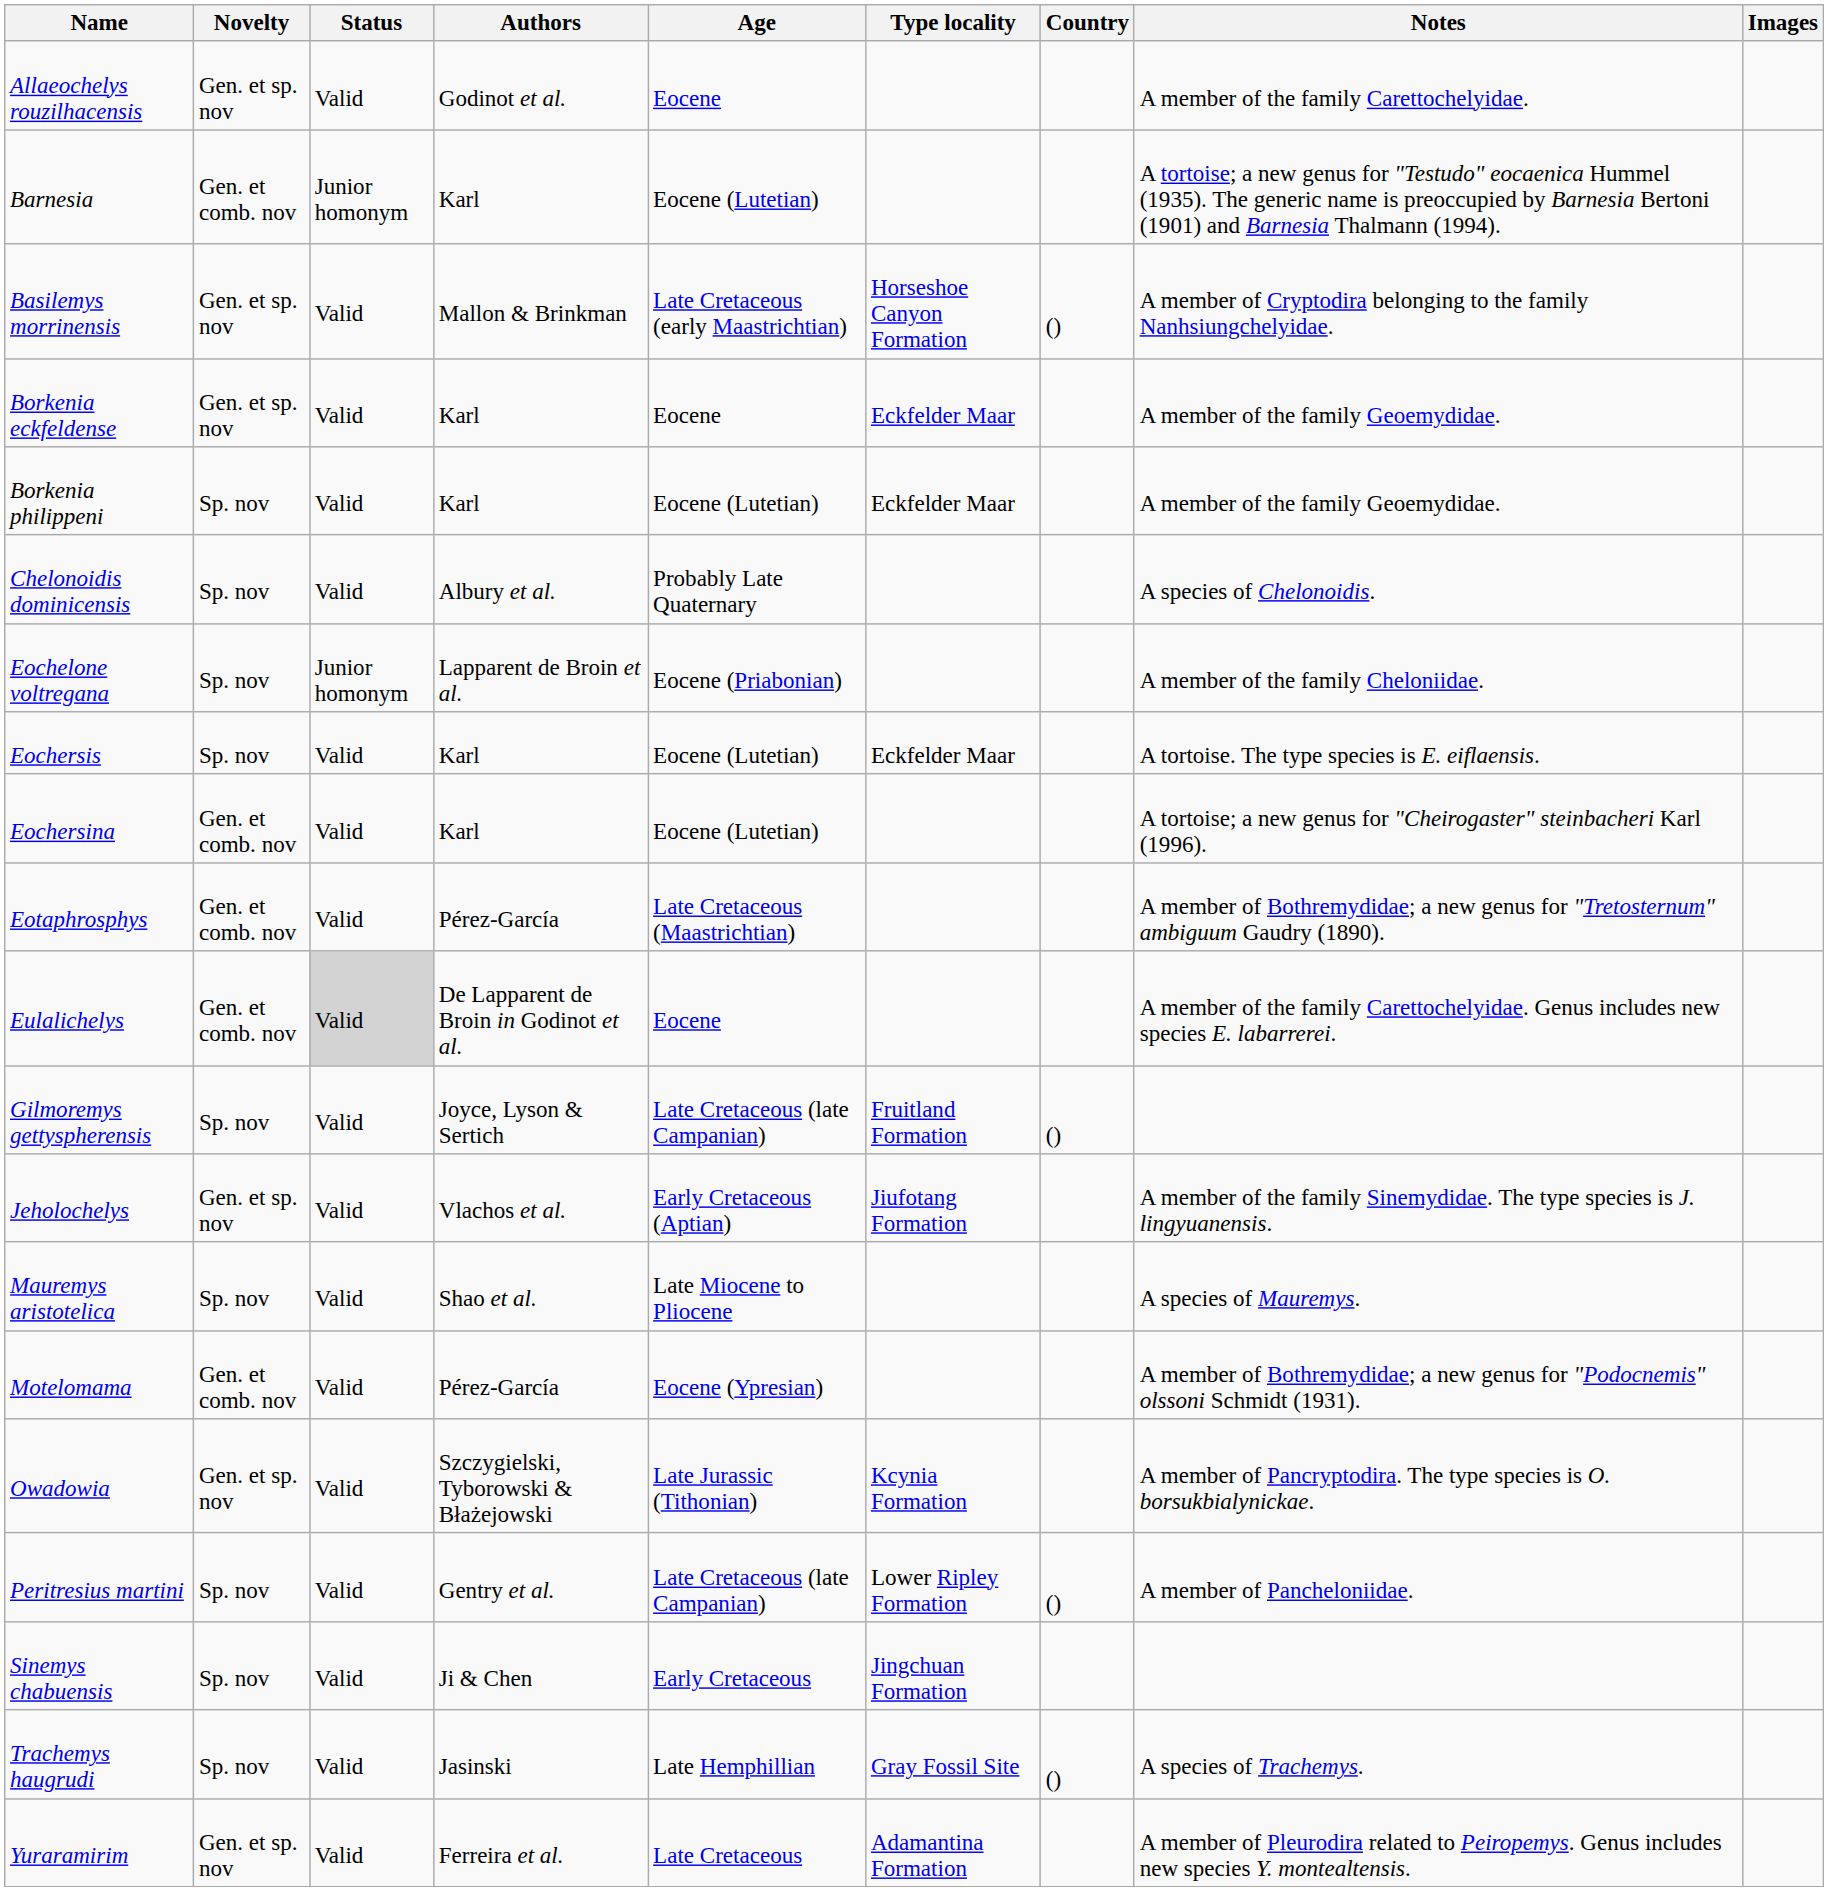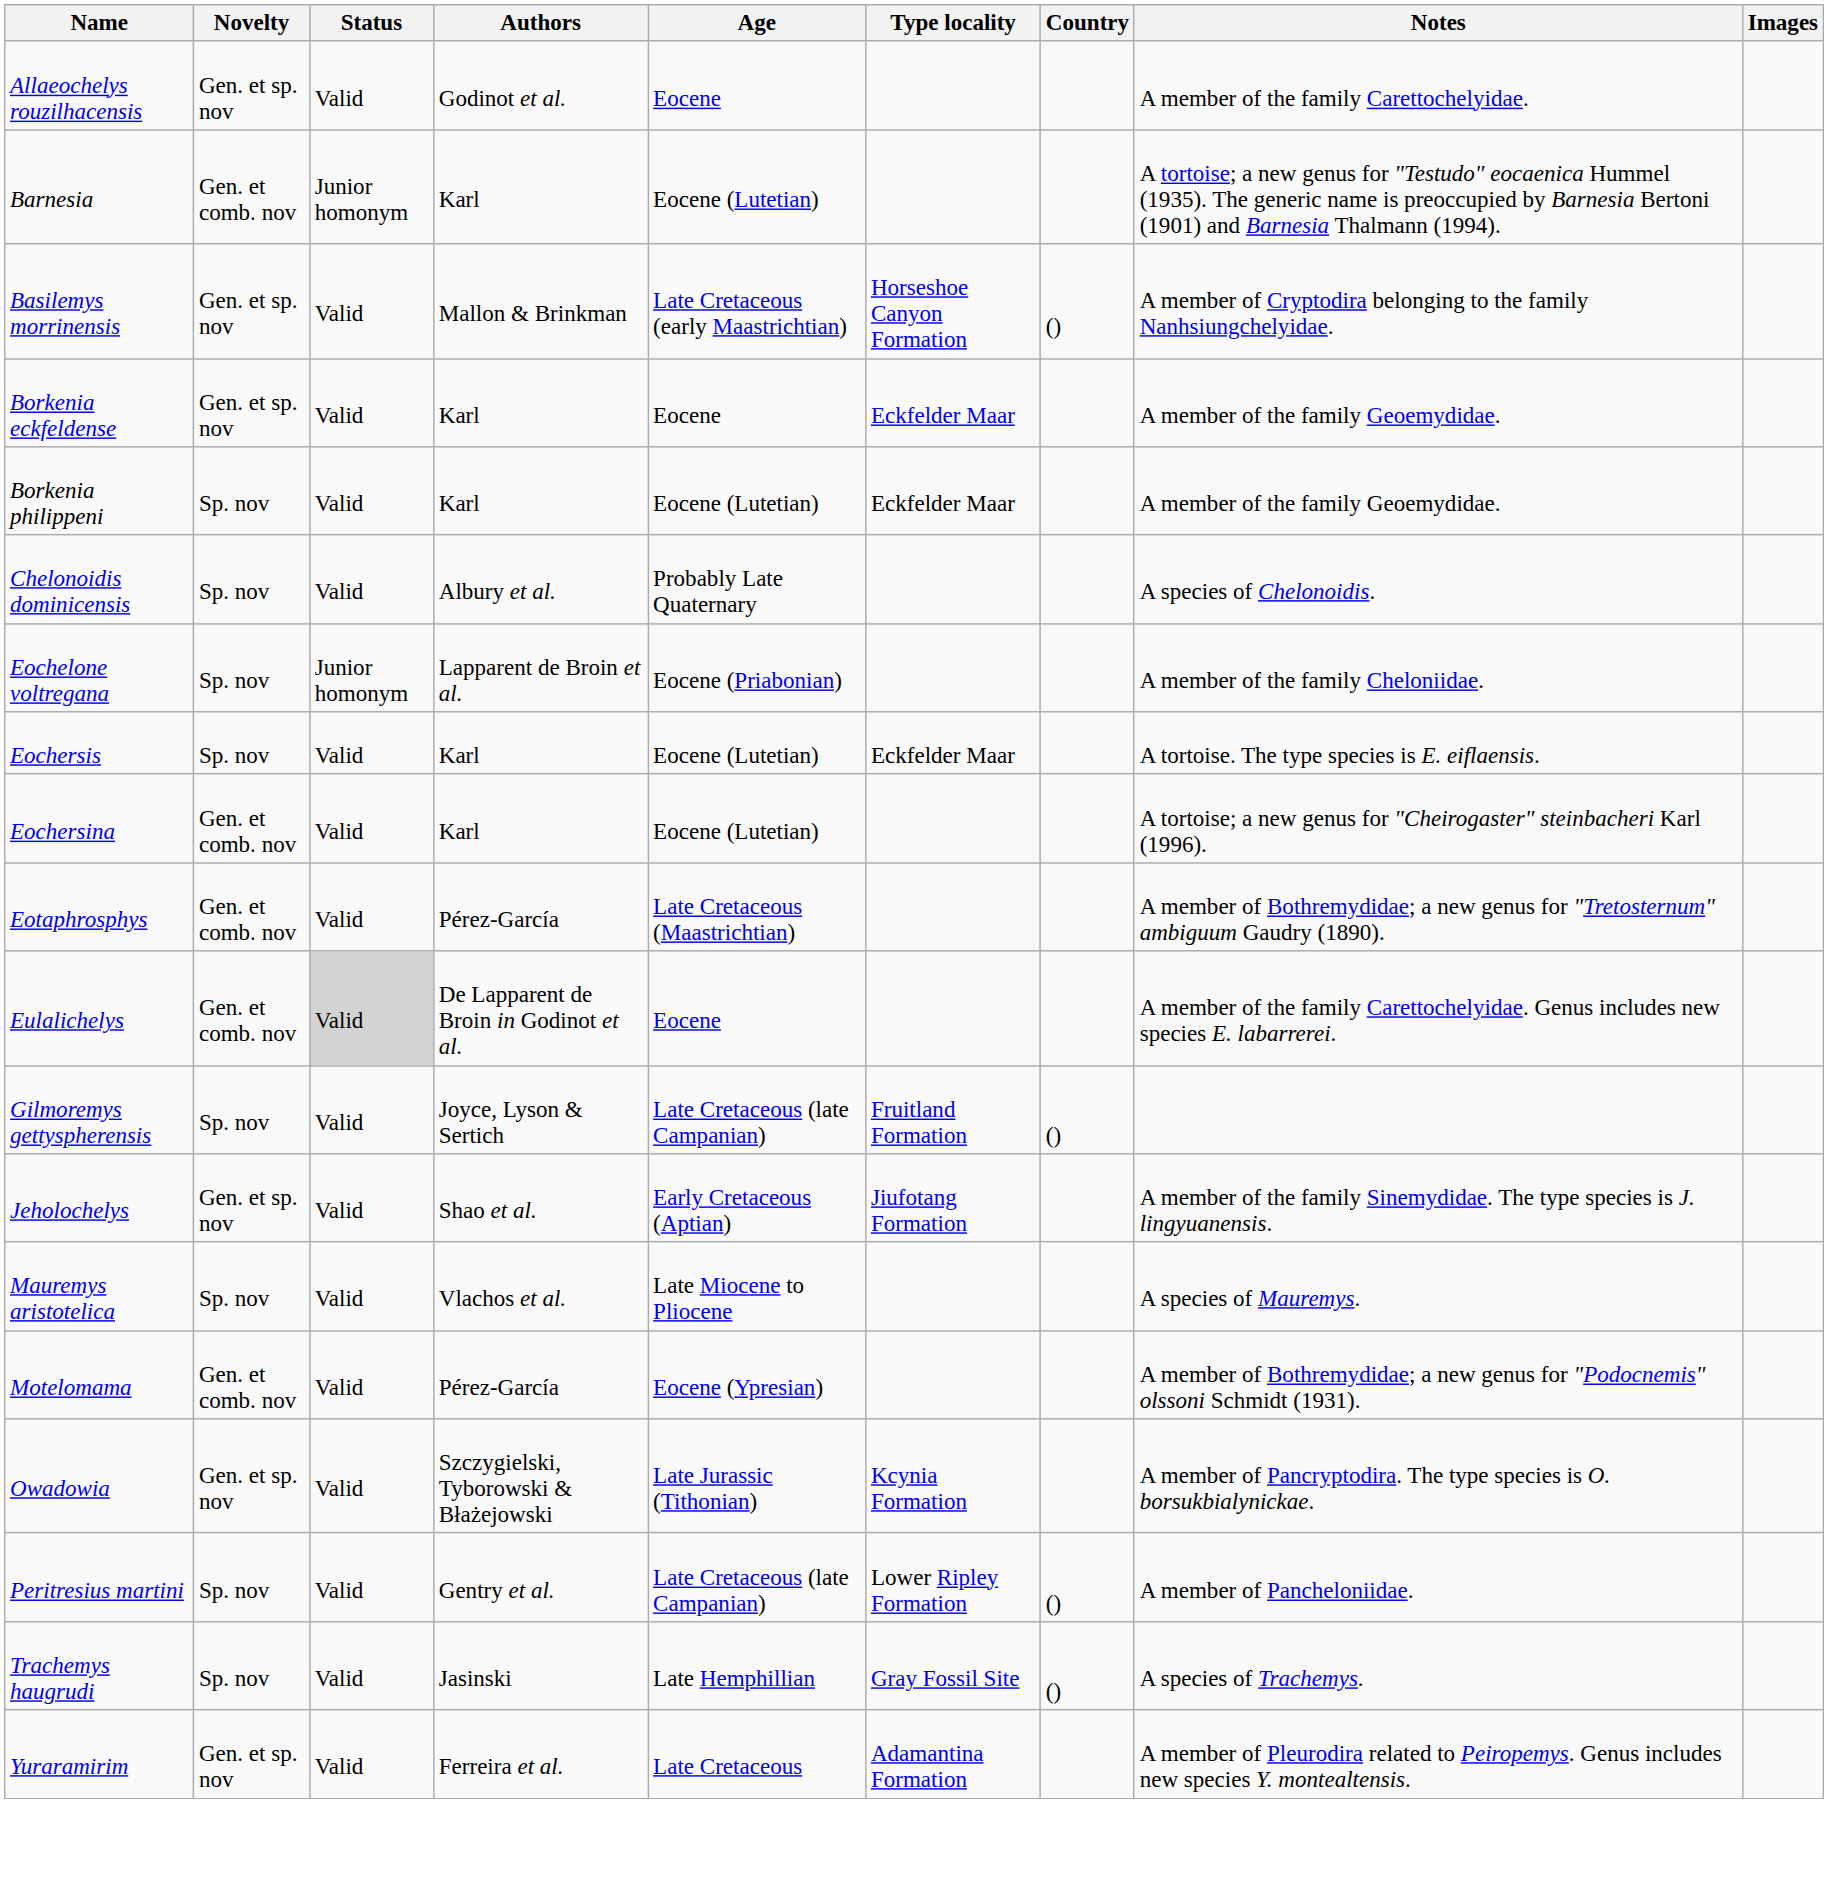Jeholochelys | Authors: Vlachos et al. -> Shao et al.
Mauremys aristotelica | Authors: Shao et al. -> Vlachos et al.
- row: Sinemys chabuensis | Sp. nov | Valid | Ji & Chen | Early Cretaceous | Jingchuan Formation
